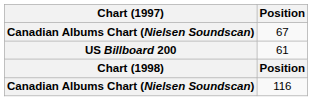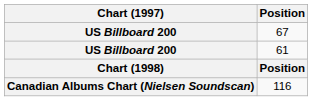67 | Chart (1997): Canadian Albums Chart (Nielsen Soundscan) -> US Billboard 200
